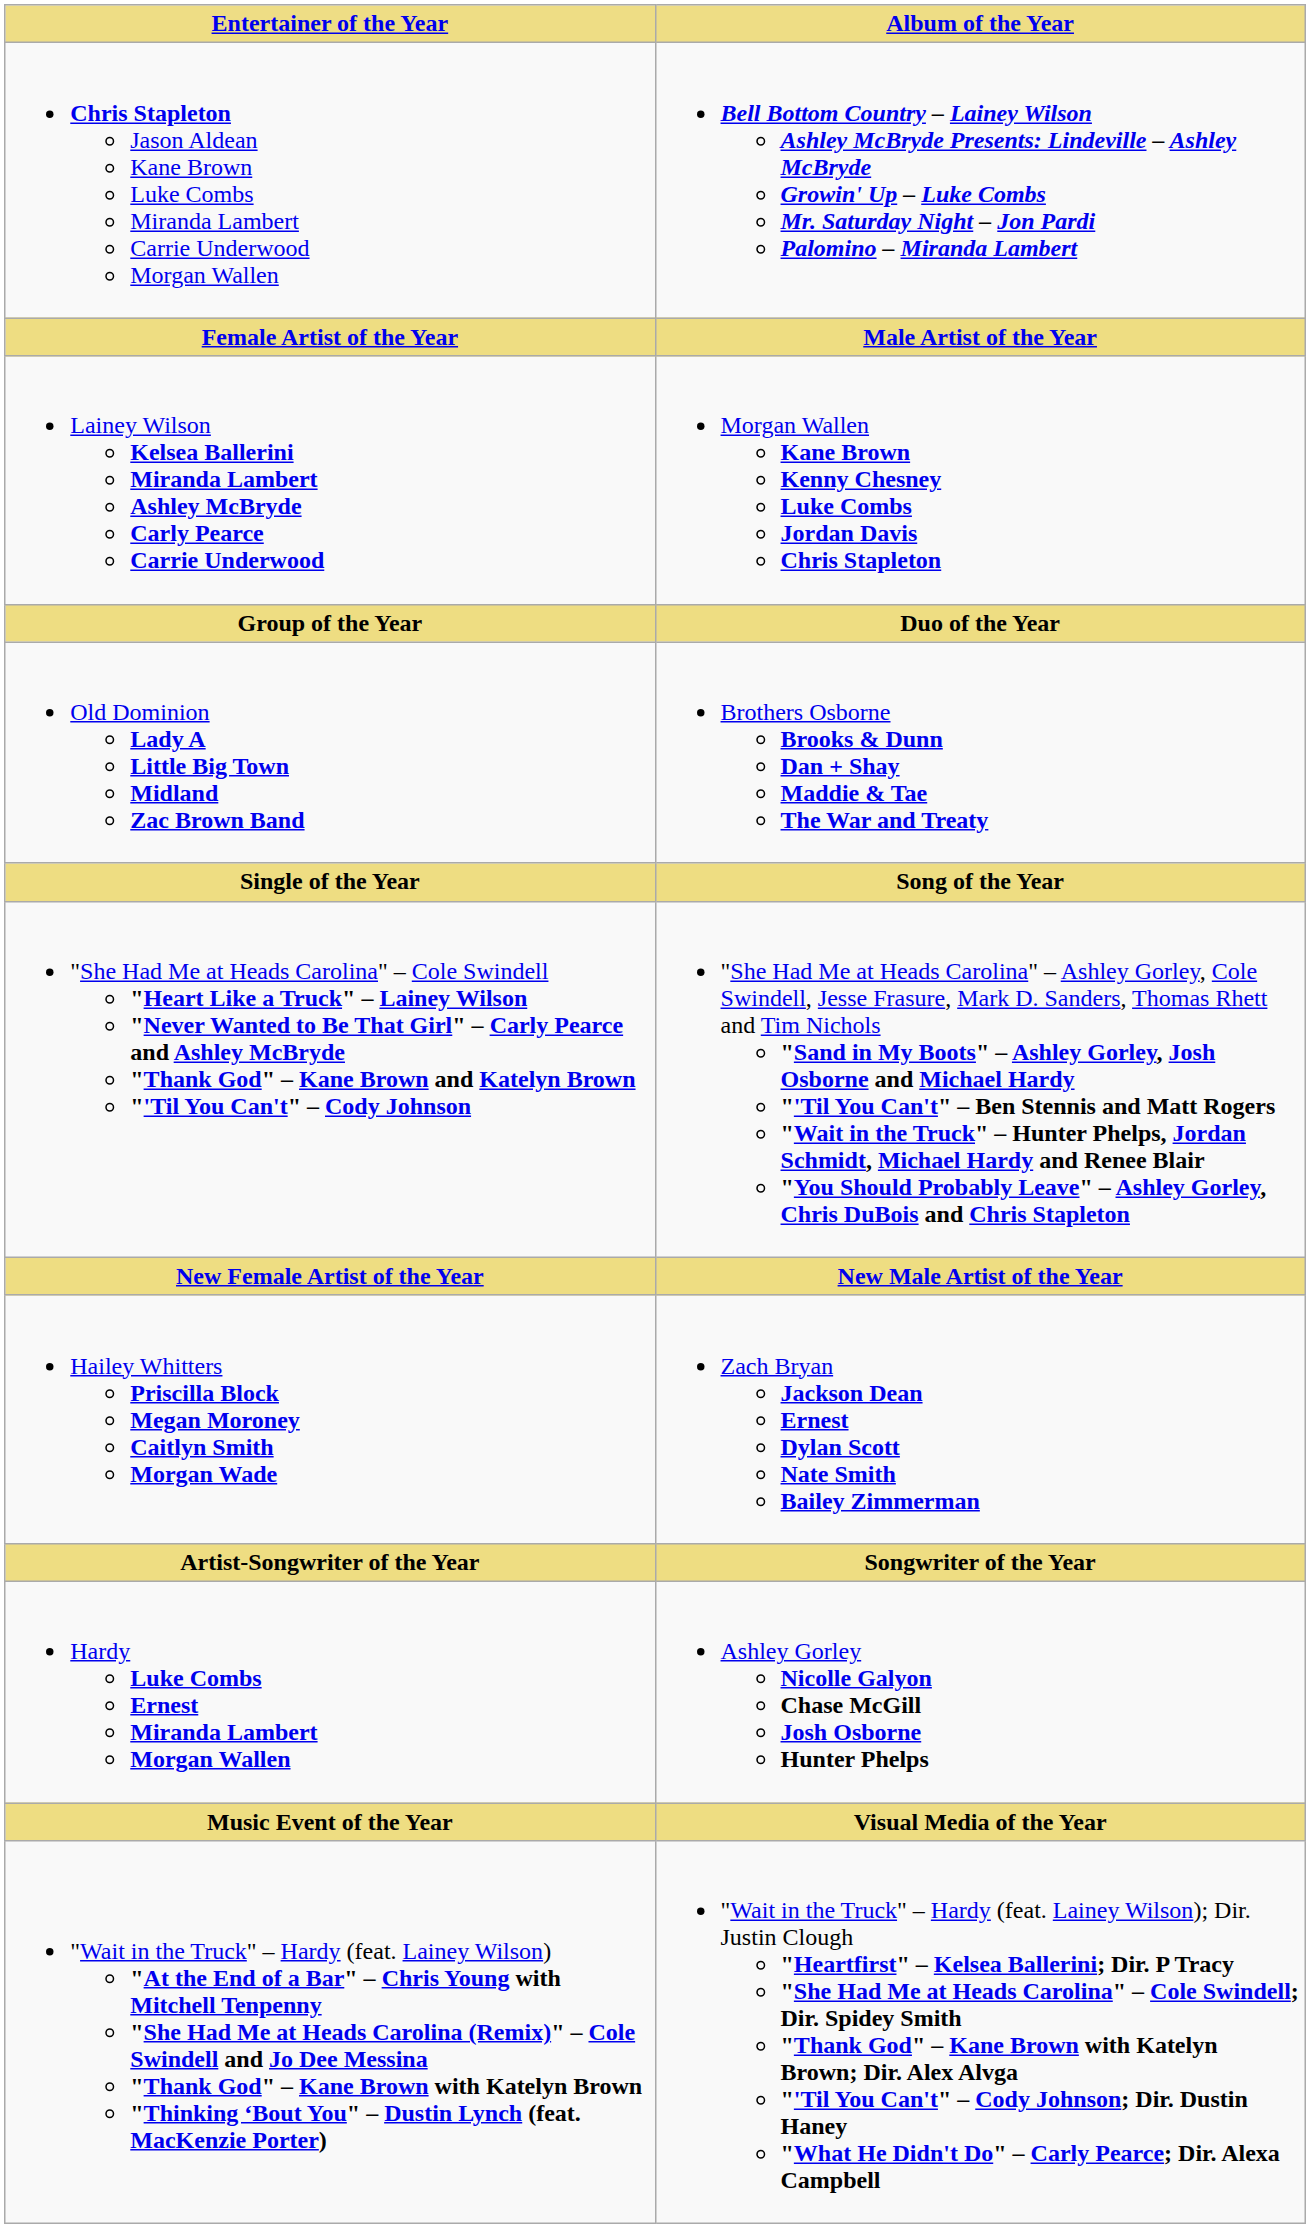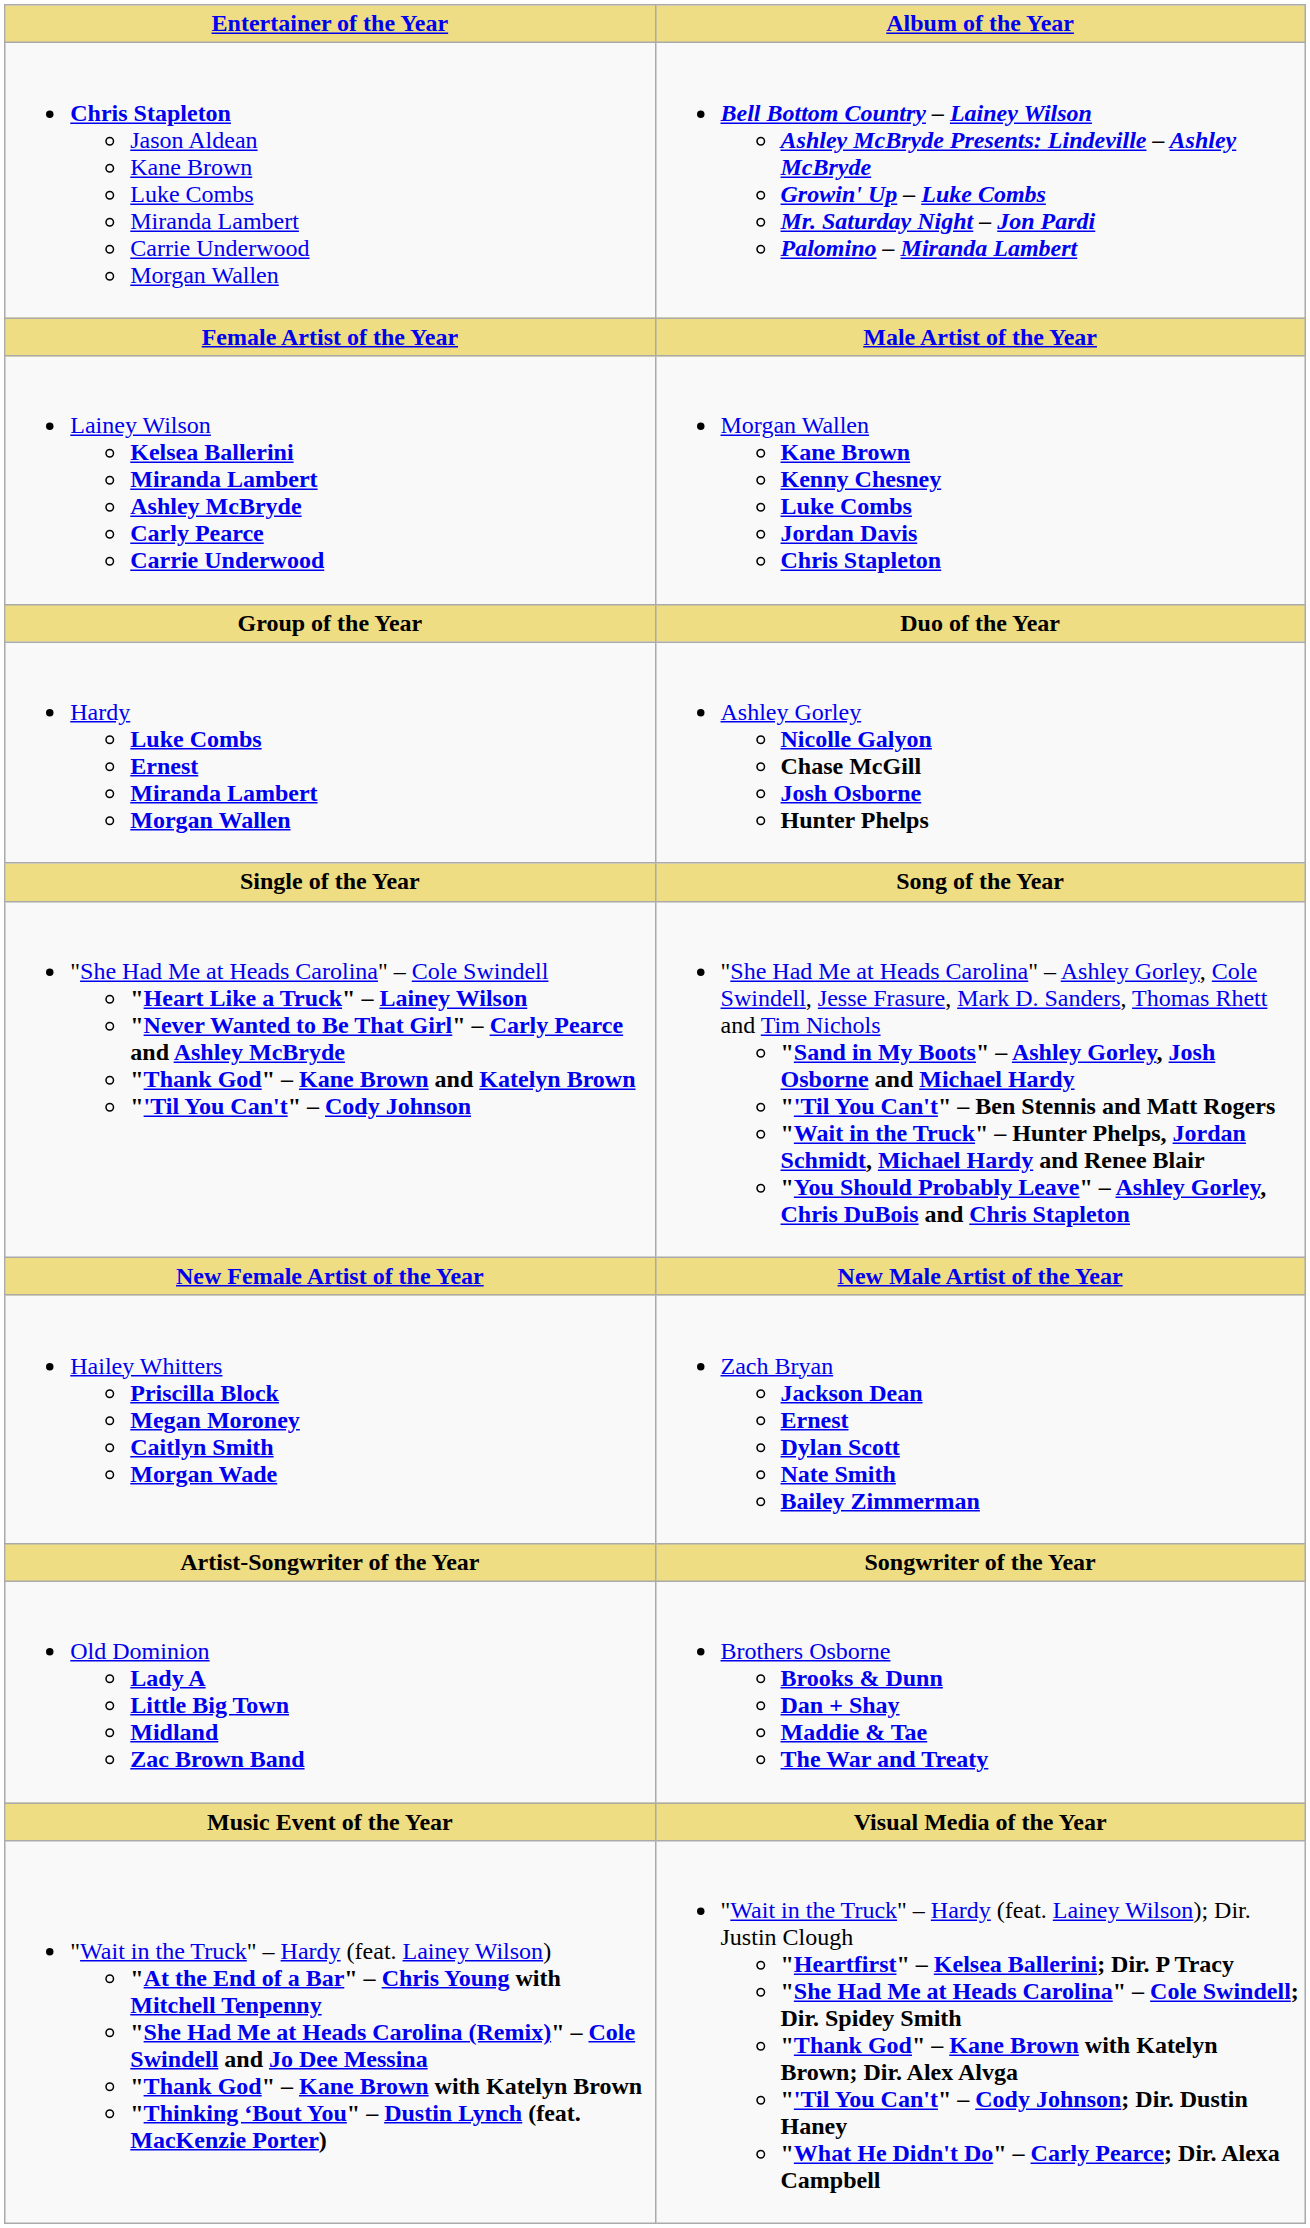rows swapped: Old Dominion Lady A Little Big Town Midland Zac Brown Band <-> Hardy Luke Combs Ernest Miranda Lambert Morgan Wallen
